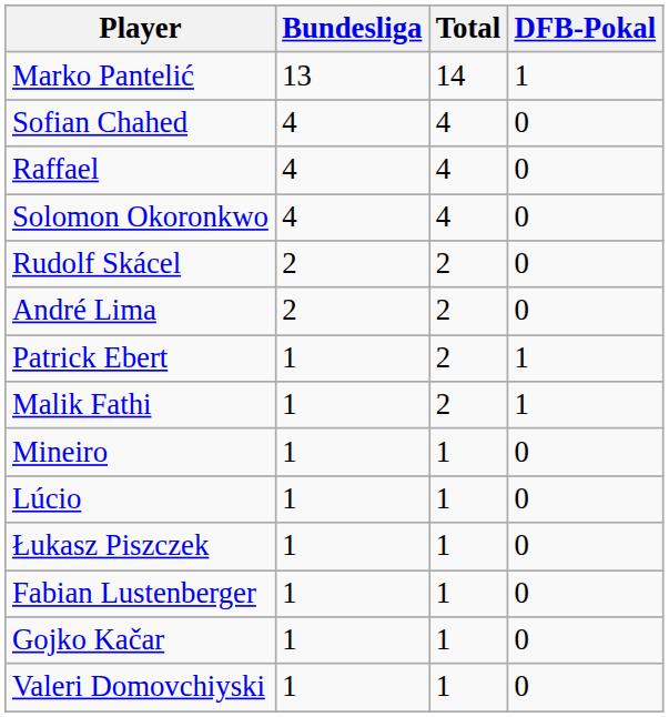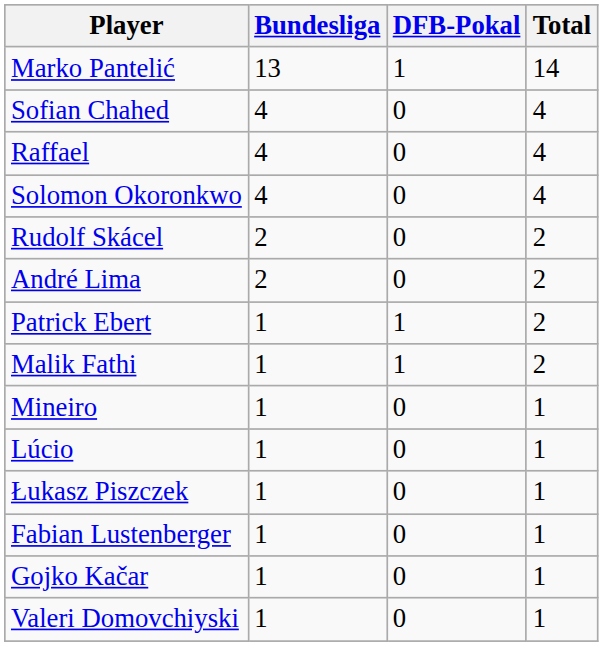columns swapped: DFB-Pokal <-> Total
